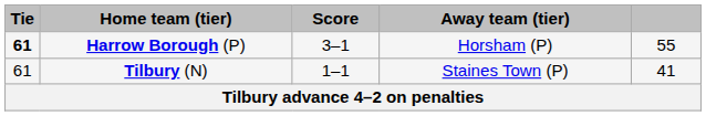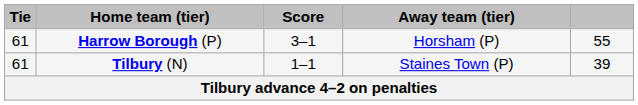Harrow Borough (P) | Tie: bold -> normal
Tilbury (N) | column 5: 41 -> 39
